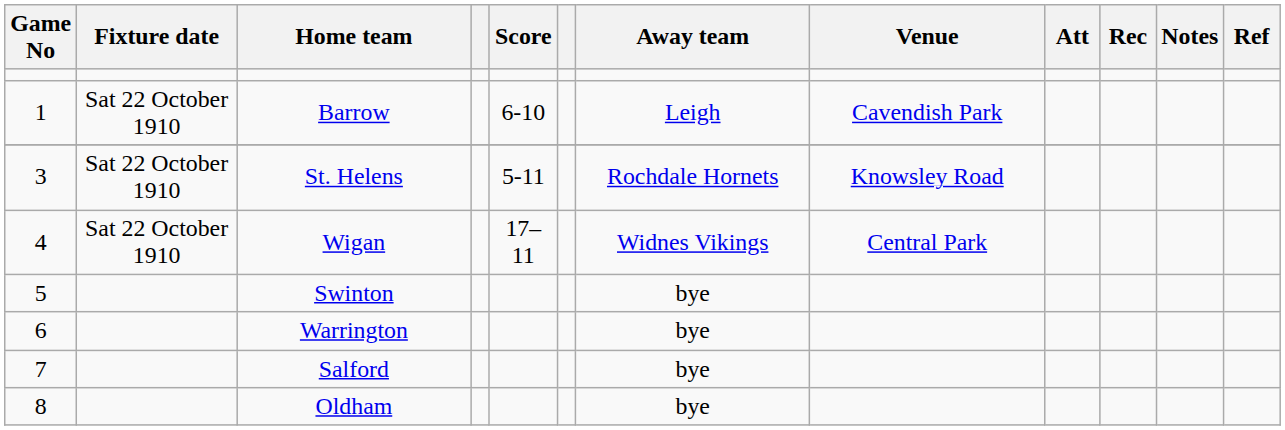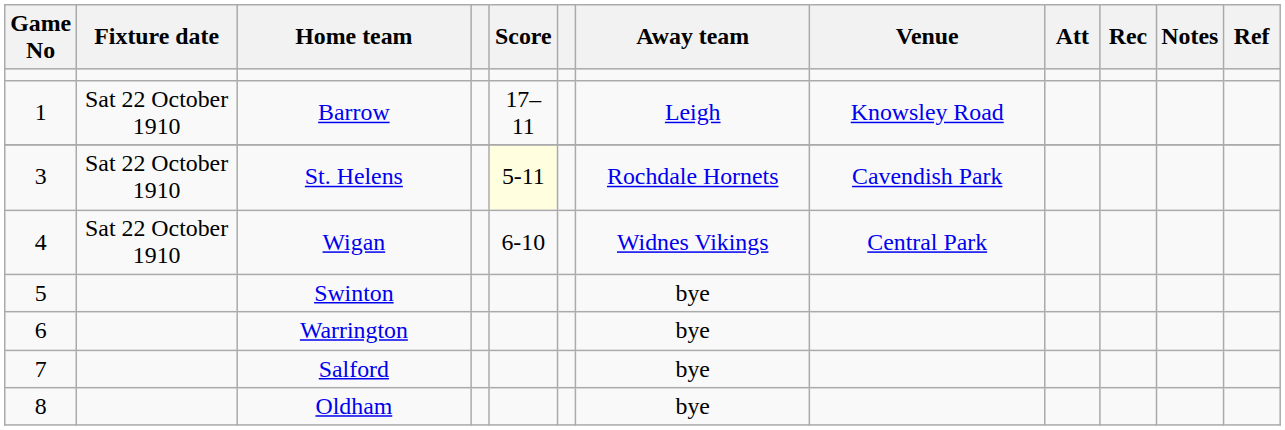Barrow | Score: 6-10 -> 17–11
Barrow | Venue: Cavendish Park -> Knowsley Road
St. Helens | Score: no background -> lightyellow background
St. Helens | Venue: Knowsley Road -> Cavendish Park
Wigan | Score: 17–11 -> 6-10
